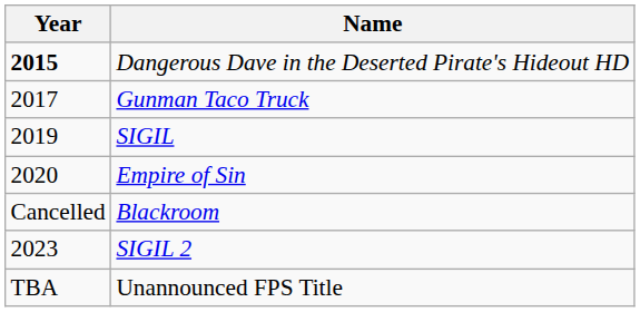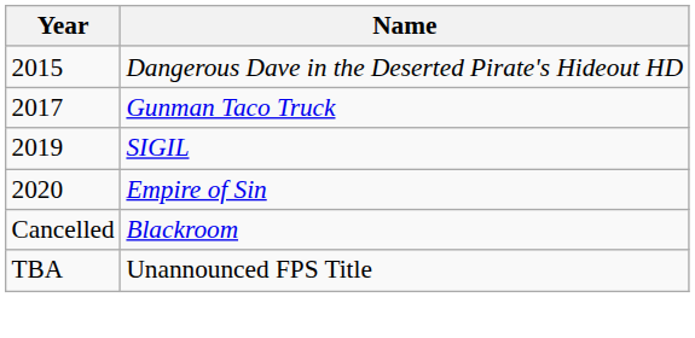Dangerous Dave in the Deserted Pirate's Hideout HD | Year: bold -> normal
- row: 2023 | SIGIL 2
